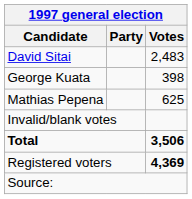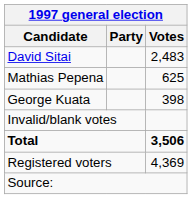rows swapped: Mathias Pepena <-> George Kuata
Registered voters | Votes: bold -> normal
